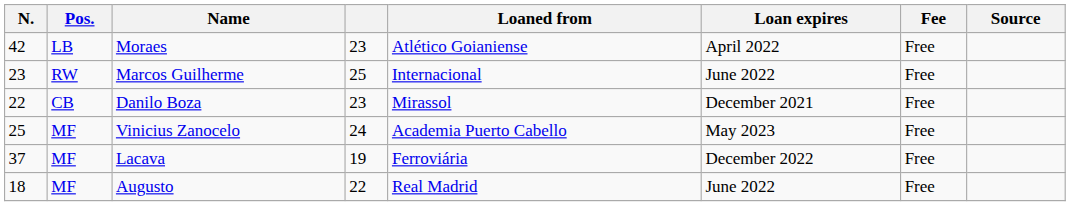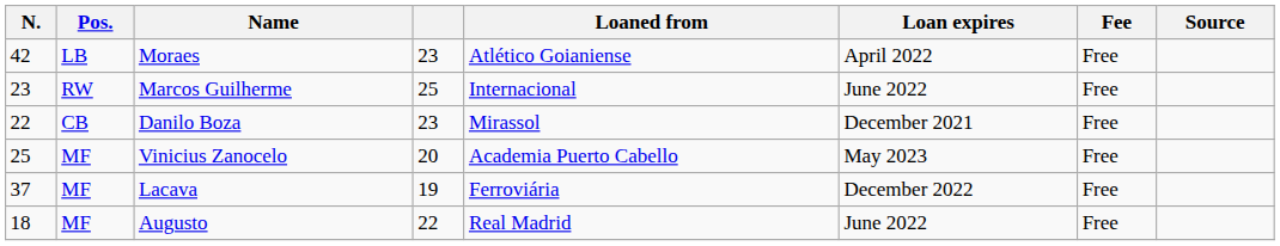Vinicius Zanocelo | column 4: 24 -> 20
